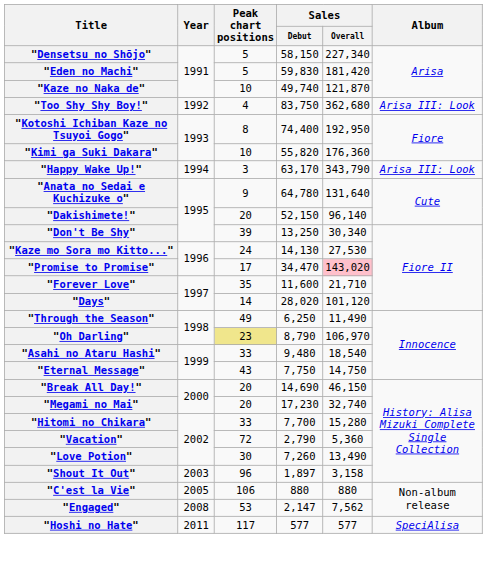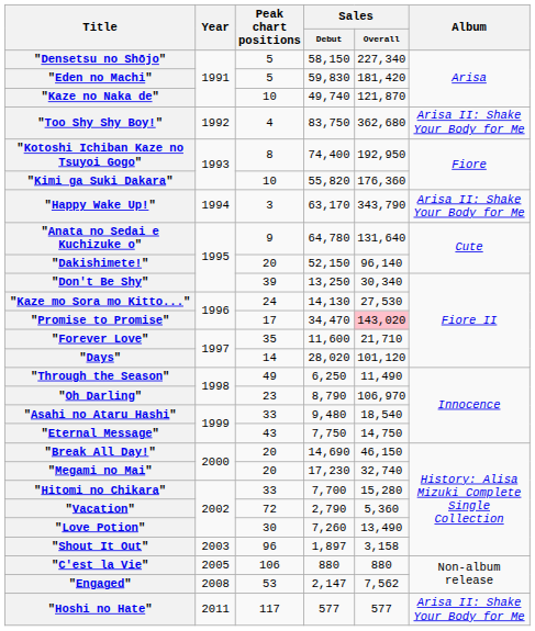"Too Shy Shy Boy!" | Album: Arisa III: Look -> Arisa II: Shake Your Body for Me
"Happy Wake Up!" | Album: Arisa III: Look -> Arisa II: Shake Your Body for Me
"Oh Darling" | Peak chart positions: khaki background -> no background
"Hoshi no Hate" | Album: SpeciAlisa -> Arisa II: Shake Your Body for Me
